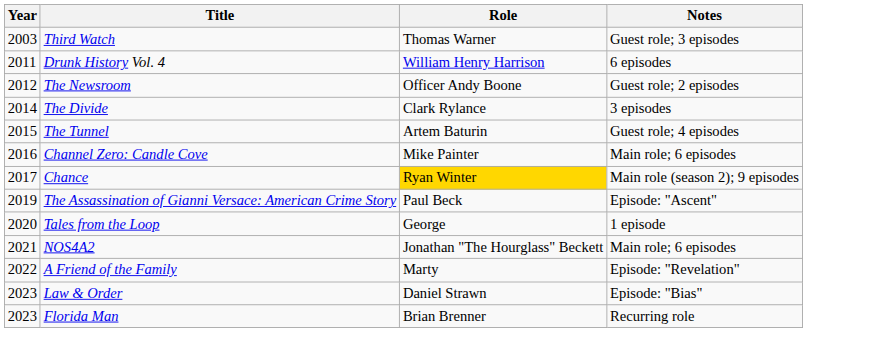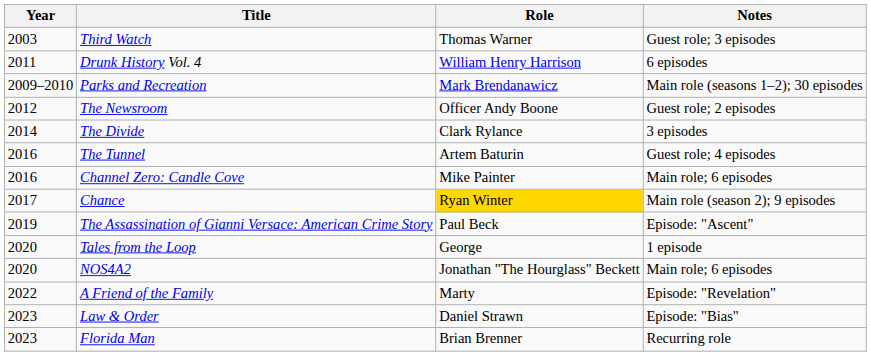+ row: 2009–2010 | Parks and Recreation | Mark Brendanawicz | Main role (seasons 1–2); 30 episodes
The Tunnel | Year: 2015 -> 2016
NOS4A2 | Year: 2021 -> 2020
